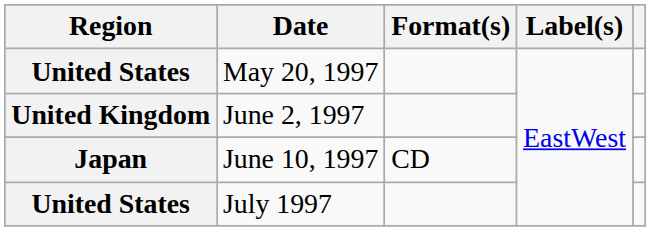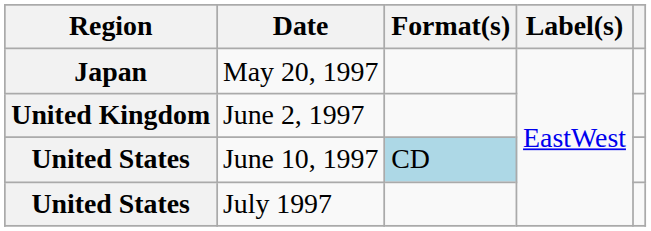May 20, 1997 | Region: United States -> Japan
June 10, 1997 | Region: Japan -> United States
June 10, 1997 | Format(s): no background -> lightblue background
